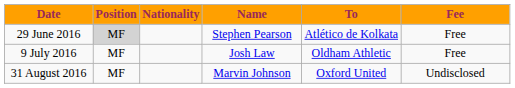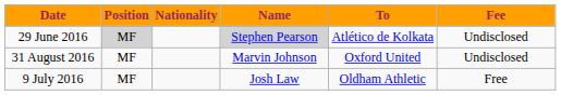29 June 2016 | Name: no background -> lightgrey background
29 June 2016 | Fee: Free -> Undisclosed
rows swapped: 9 July 2016 <-> 31 August 2016
